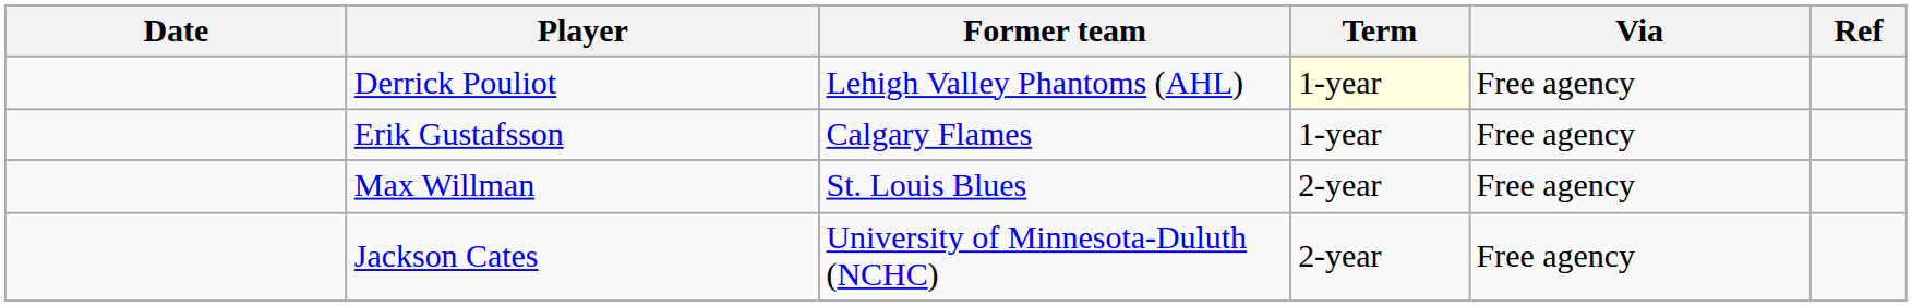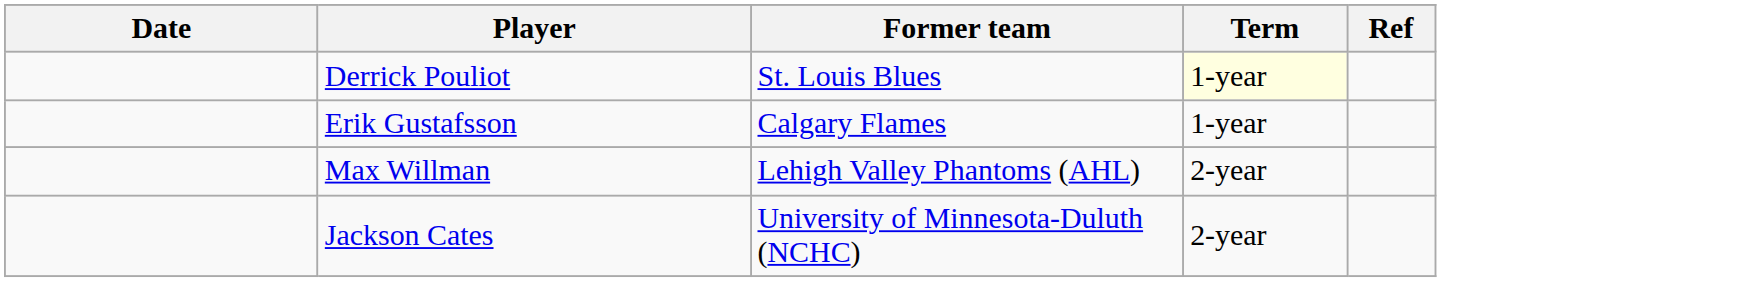- column: Via | Free agency | Free agency | Free agency | Free agency
Derrick Pouliot | Former team: Lehigh Valley Phantoms (AHL) -> St. Louis Blues
Max Willman | Former team: St. Louis Blues -> Lehigh Valley Phantoms (AHL)
